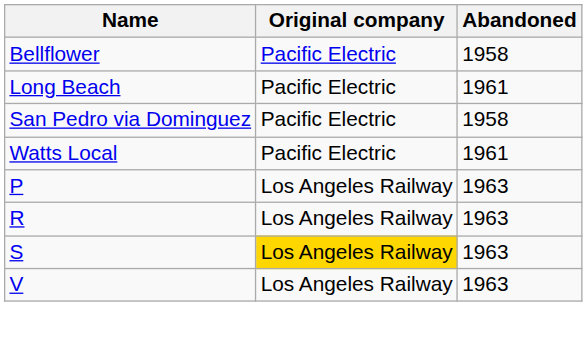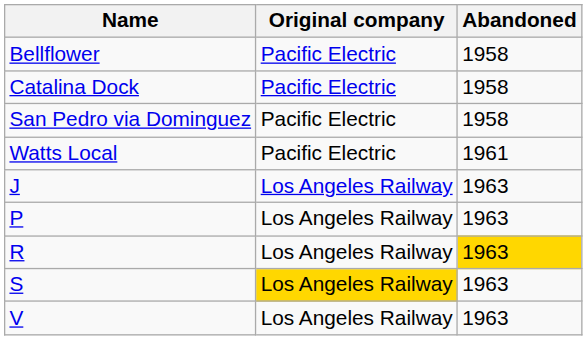+ row: Catalina Dock | Pacific Electric | 1958
- row: Long Beach | Pacific Electric | 1961
+ row: J | Los Angeles Railway | 1963
R | Abandoned: no background -> gold background
